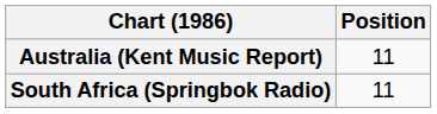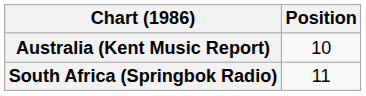Australia (Kent Music Report) | Position: 11 -> 10
